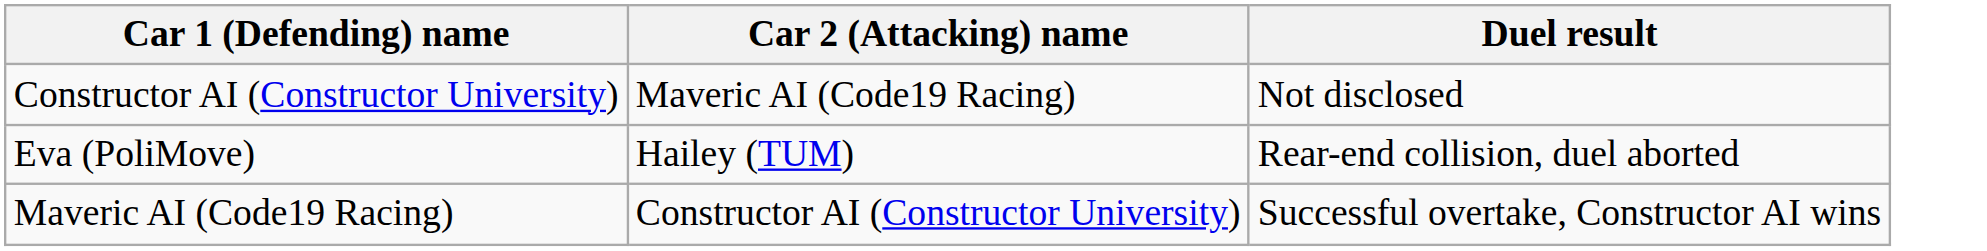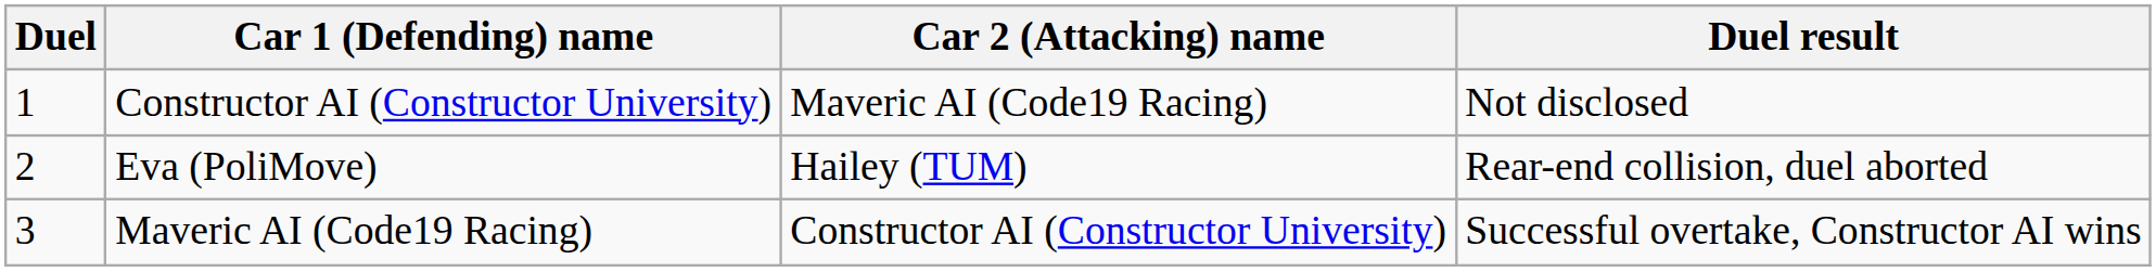+ column: Duel | 1 | 2 | 3
